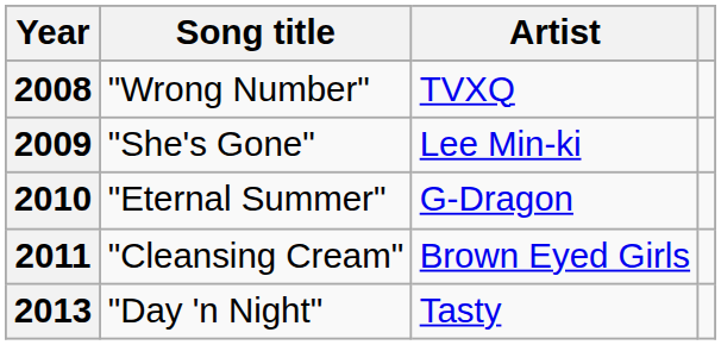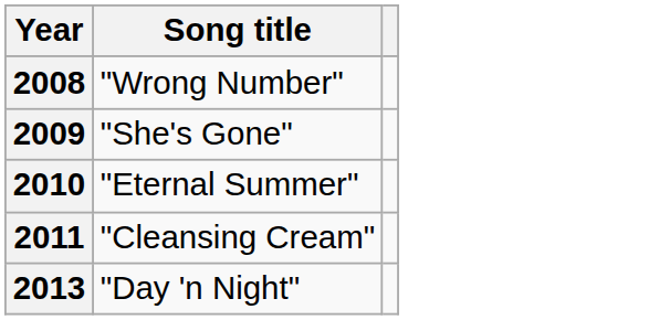- column: Artist | TVXQ | Lee Min-ki | G-Dragon | Brown Eyed Girls | Tasty
